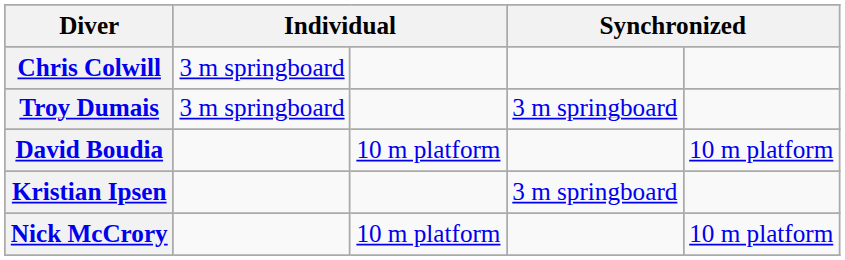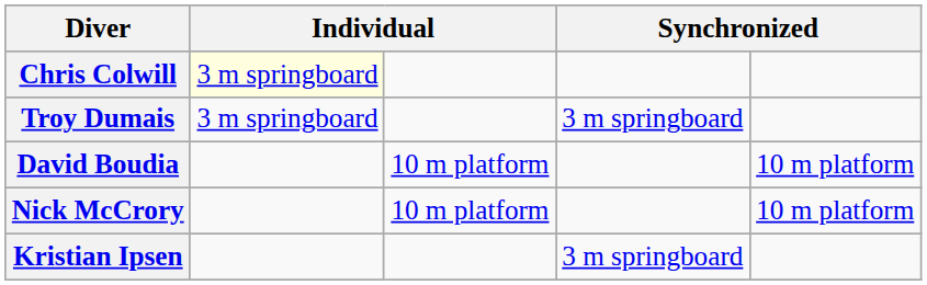Chris Colwill | column 2: no background -> lightyellow background
rows swapped: Nick McCrory <-> Kristian Ipsen
